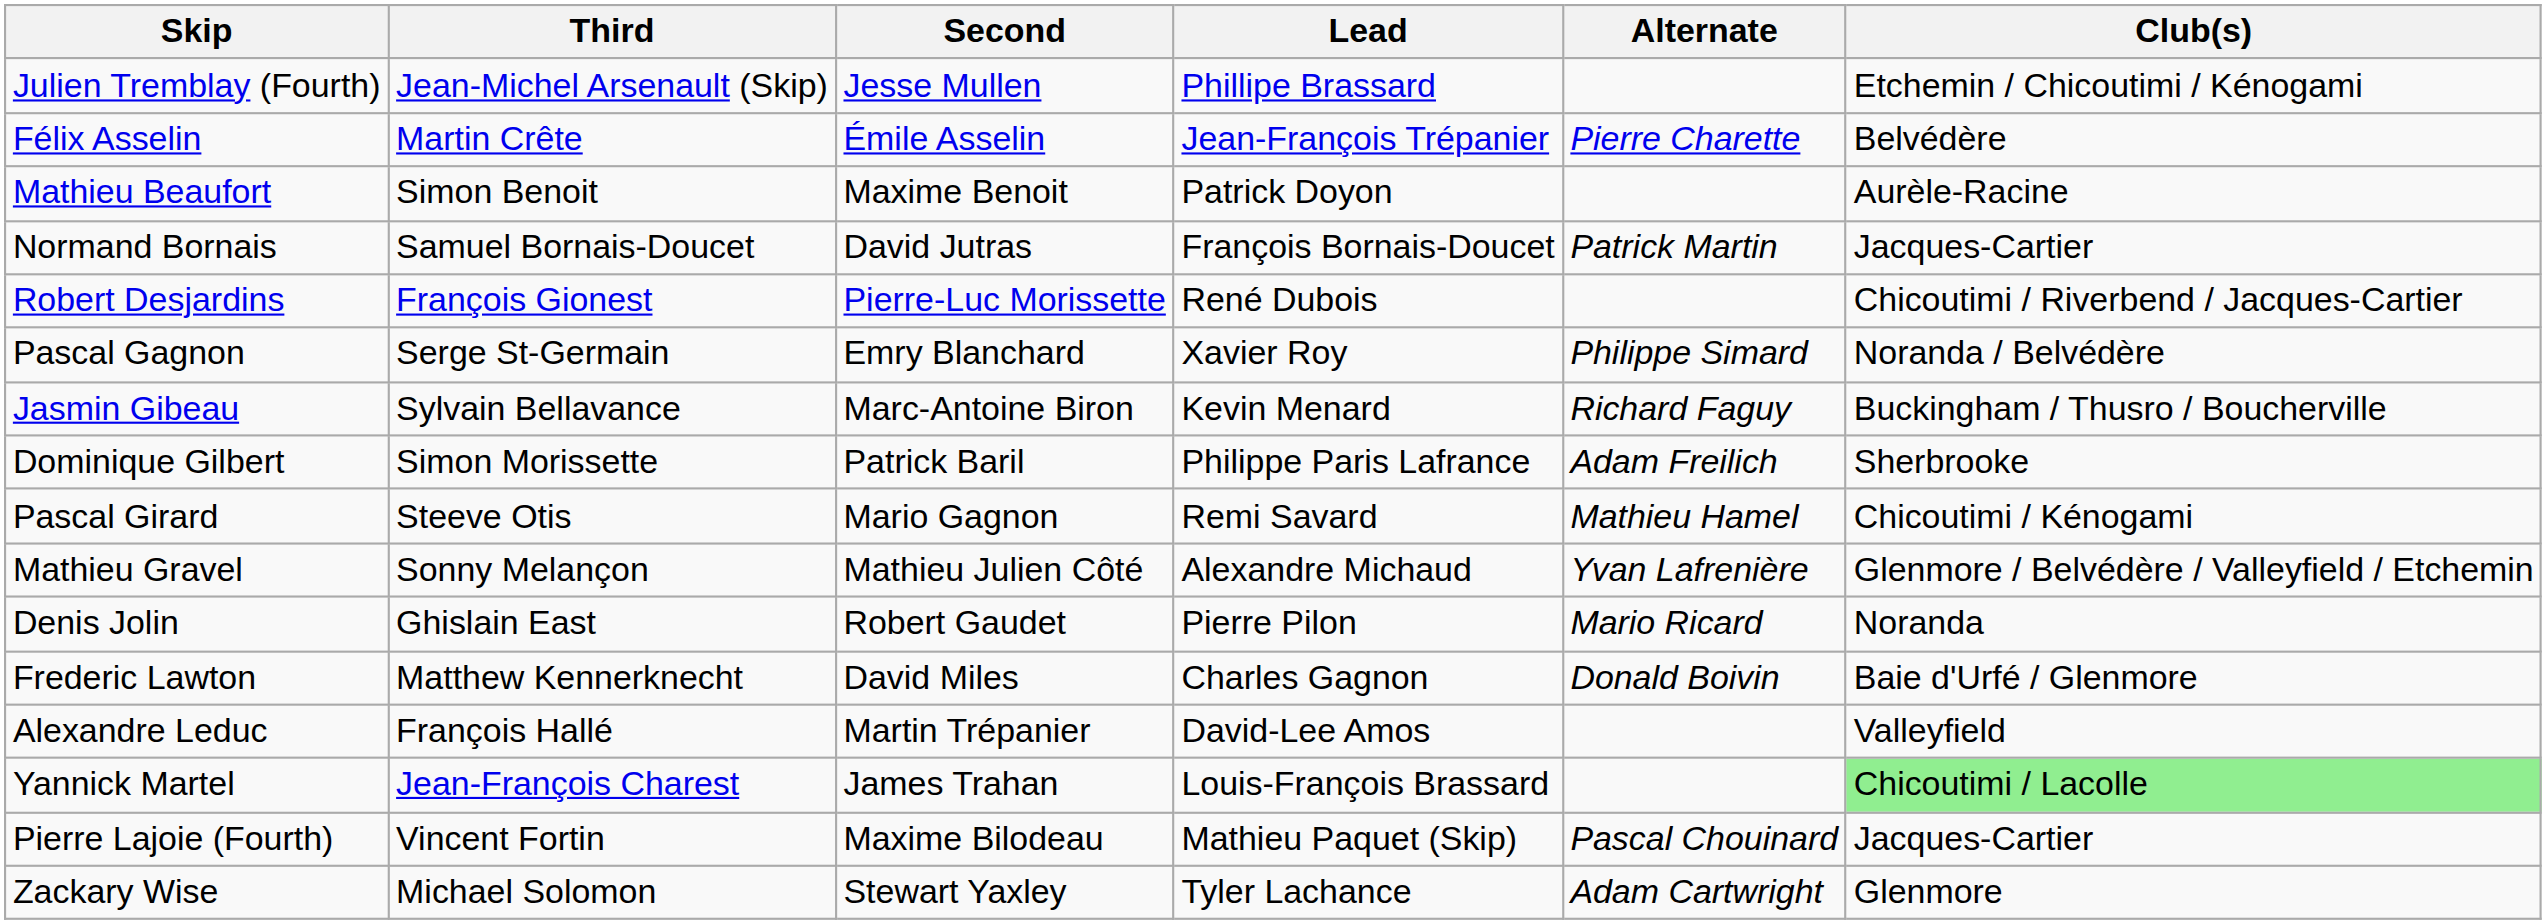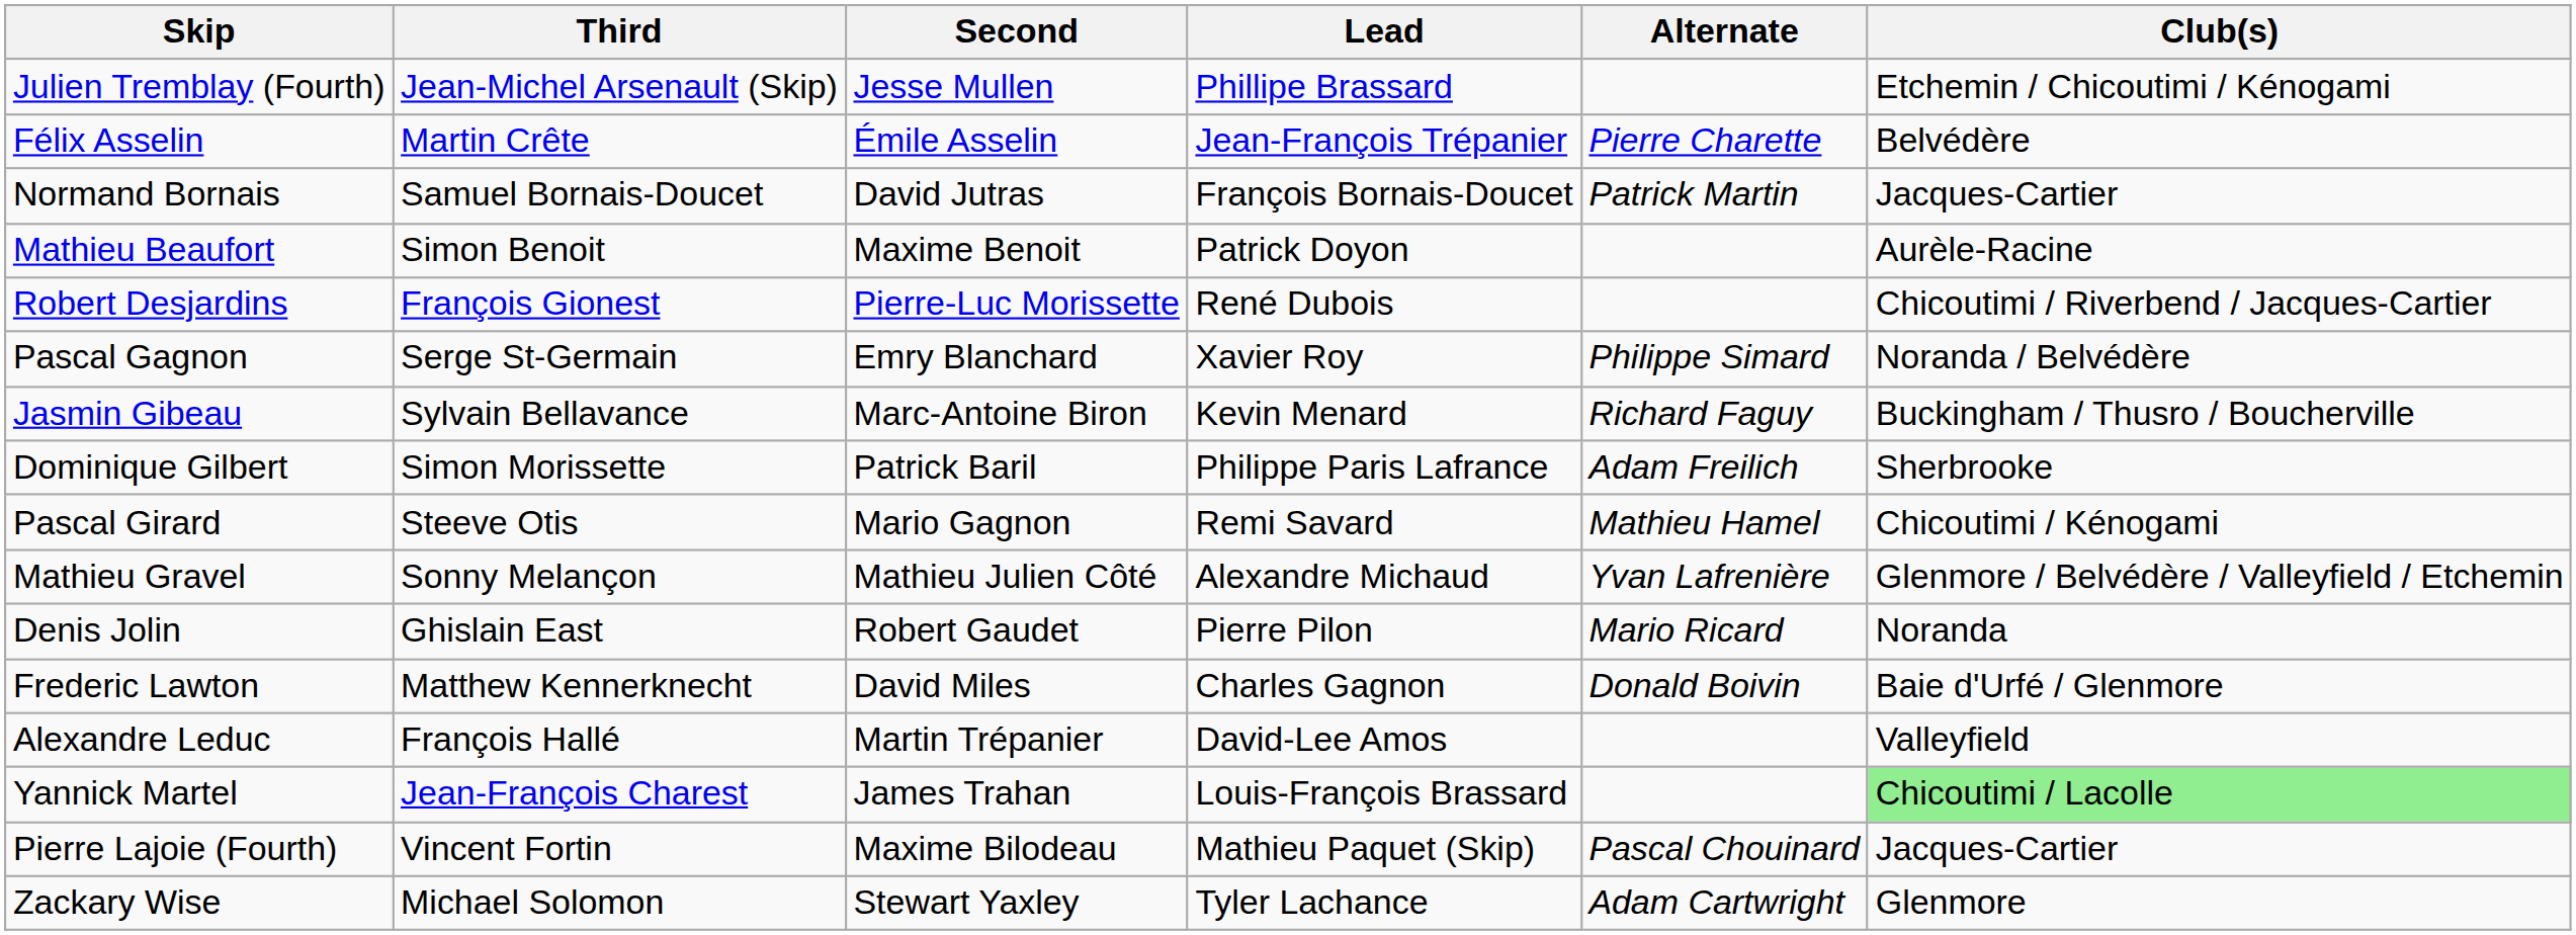rows swapped: Mathieu Beaufort <-> Normand Bornais
